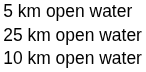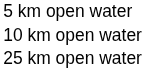rows swapped: 10 km open water <-> 25 km open water
